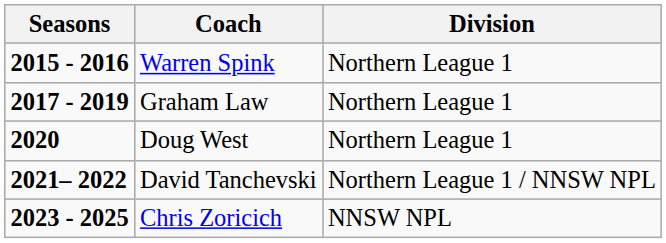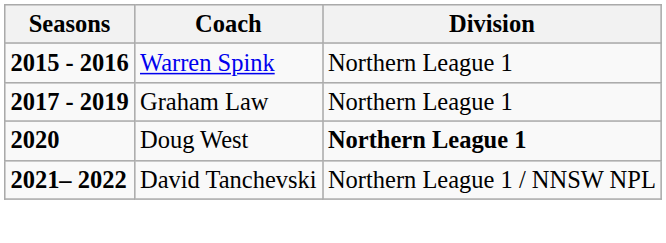Doug West | Division: normal -> bold
- row: 2023 - 2025 | Chris Zoricich | NNSW NPL
